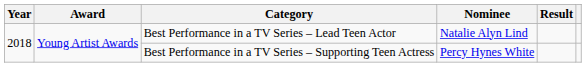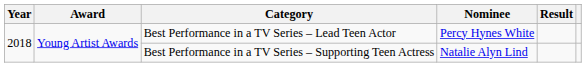Best Performance in a TV Series – Lead Teen Actor | Nominee: Natalie Alyn Lind -> Percy Hynes White
Best Performance in a TV Series – Supporting Teen Actress | Nominee: Percy Hynes White -> Natalie Alyn Lind
